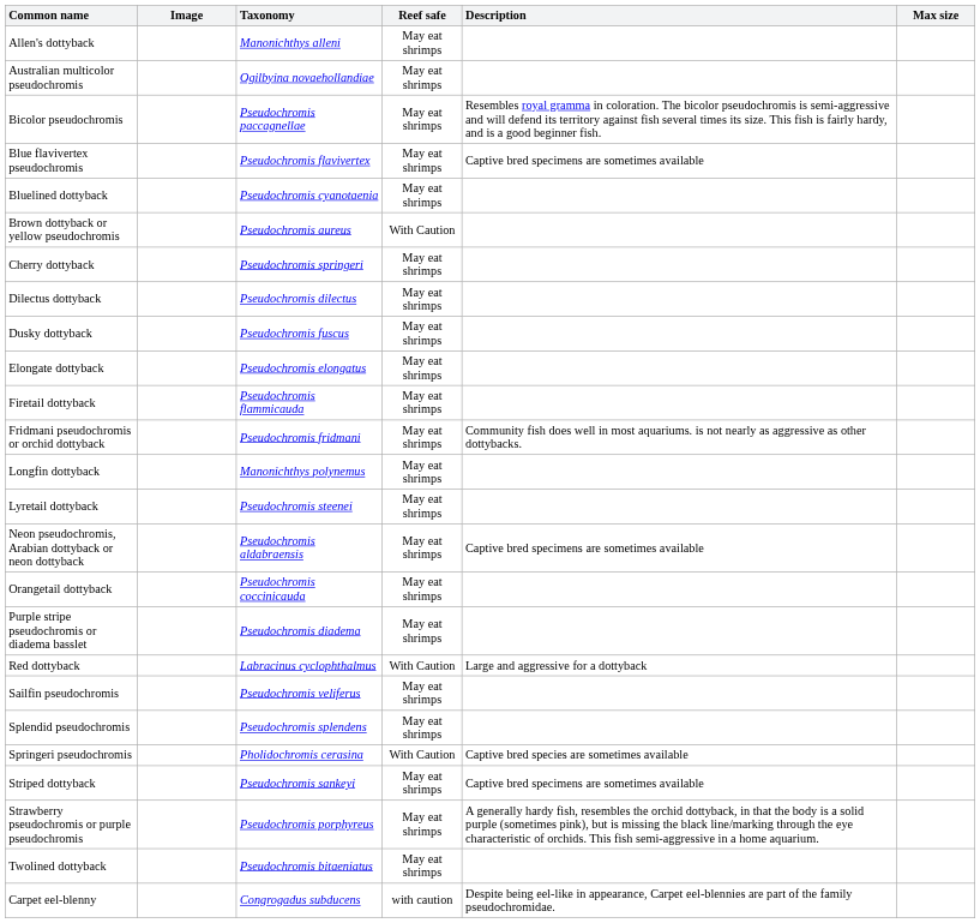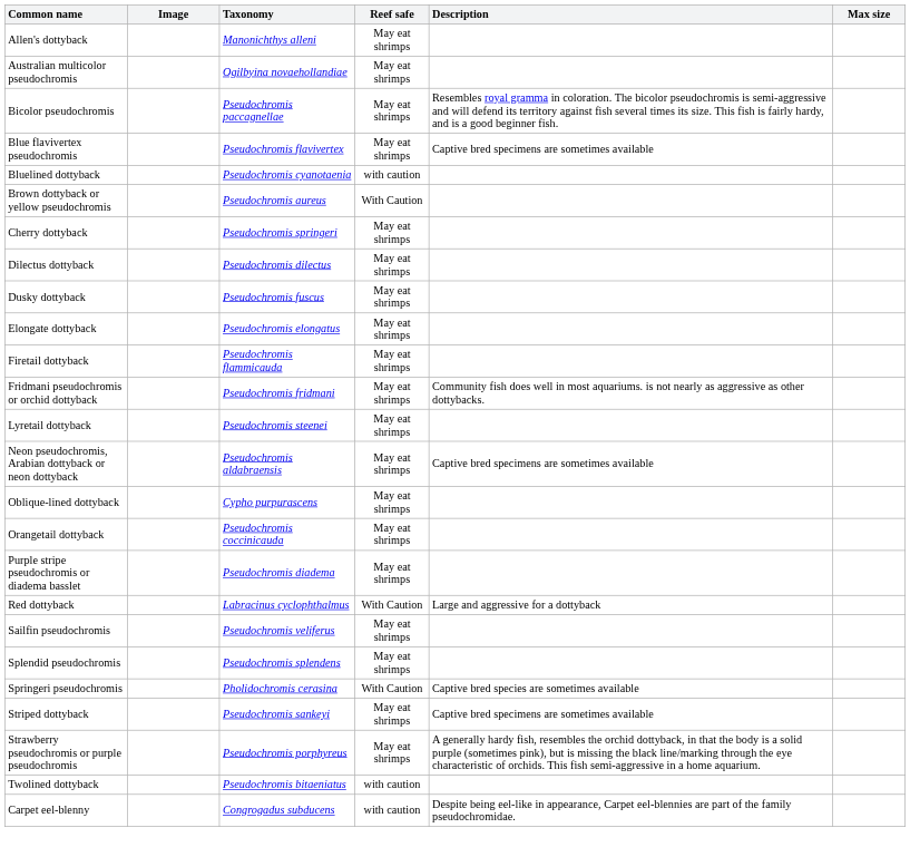Bluelined dottyback | Reef safe: May eat shrimps -> with caution
- row: Longfin dottyback | Manonichthys polynemus | May eat shrimps
+ row: Oblique-lined dottyback | Cypho purpurascens | May eat shrimps
Twolined dottyback | Reef safe: May eat shrimps -> with caution
